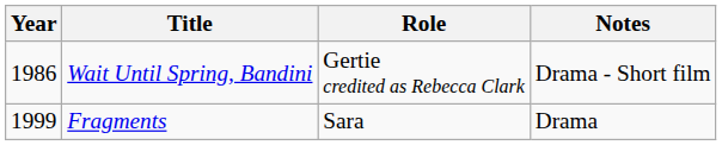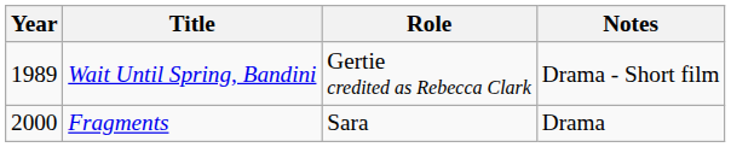Wait Until Spring, Bandini | Year: 1986 -> 1989
Fragments | Year: 1999 -> 2000
